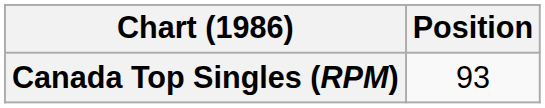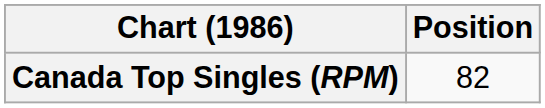Canada Top Singles (RPM) | Position: 93 -> 82
